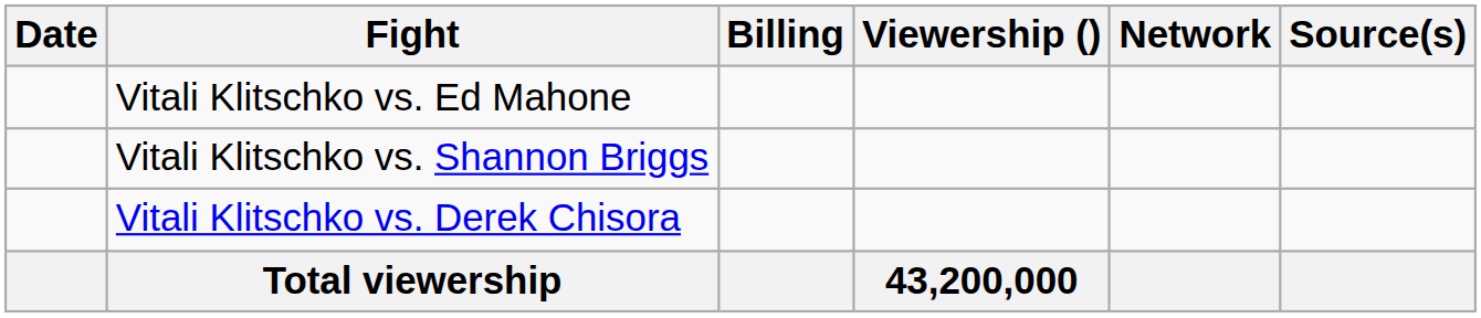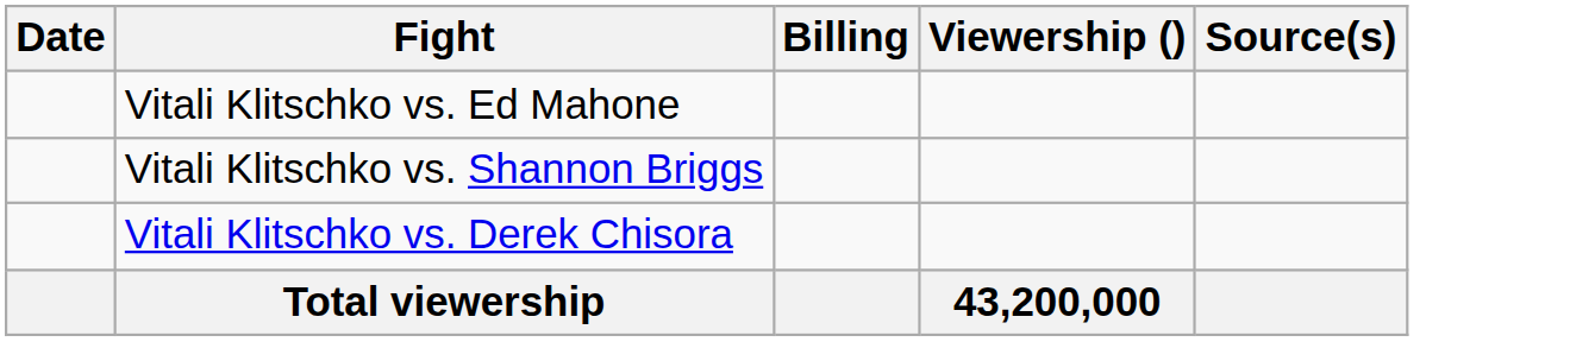- column: Network
